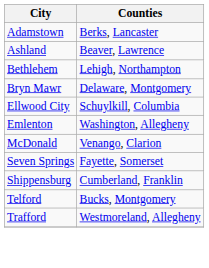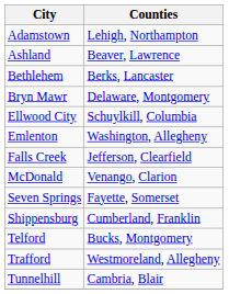Adamstown | Counties: Berks, Lancaster -> Lehigh, Northampton
Bethlehem | Counties: Lehigh, Northampton -> Berks, Lancaster
+ row: Falls Creek | Jefferson, Clearfield
+ row: Tunnelhill | Cambria, Blair
